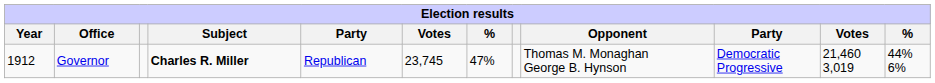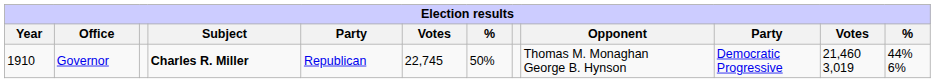Governor | Year: 1912 -> 1910
Governor | column 6: 23,745 -> 22,745
Governor | column 7: 47% -> 50%
